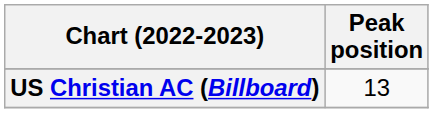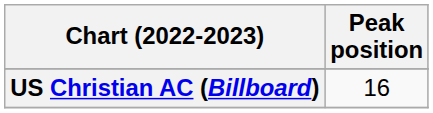US Christian AC (Billboard) | Peak position: 13 -> 16
